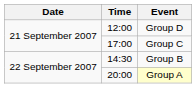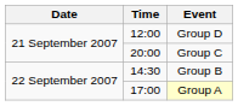Group C | Time: 17:00 -> 20:00
Group A | Time: 20:00 -> 17:00
